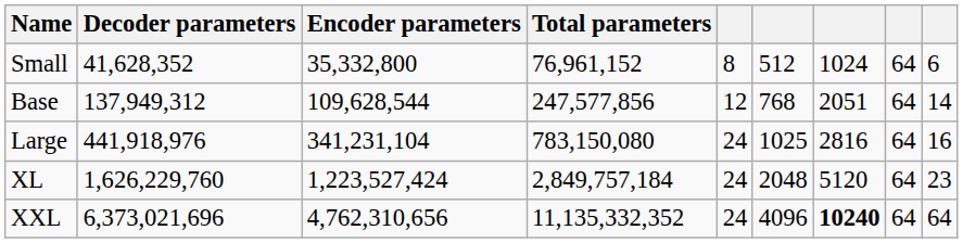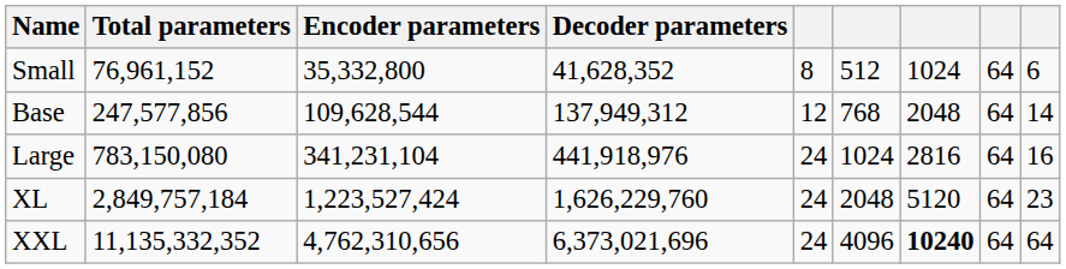columns swapped: Total parameters <-> Decoder parameters
Base | column 7: 2051 -> 2048
Large | column 6: 1025 -> 1024
